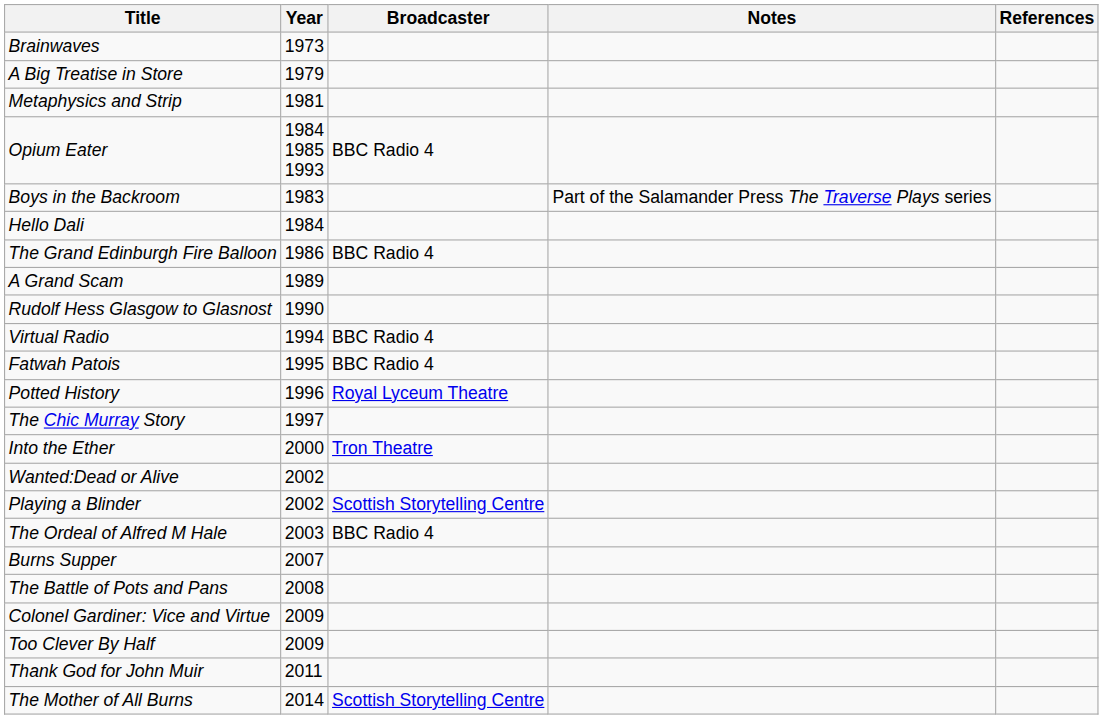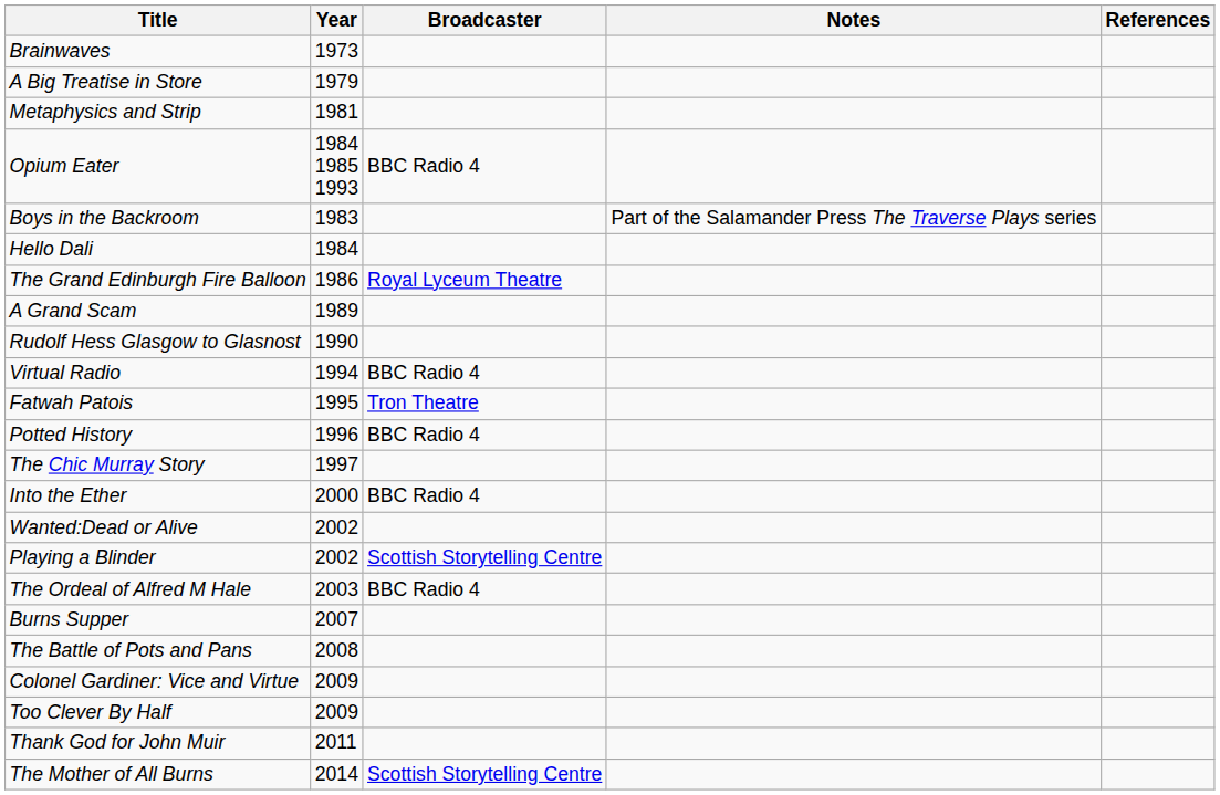The Grand Edinburgh Fire Balloon | Broadcaster: BBC Radio 4 -> Royal Lyceum Theatre
Fatwah Patois | Broadcaster: BBC Radio 4 -> Tron Theatre
Potted History | Broadcaster: Royal Lyceum Theatre -> BBC Radio 4
Into the Ether | Broadcaster: Tron Theatre -> BBC Radio 4
